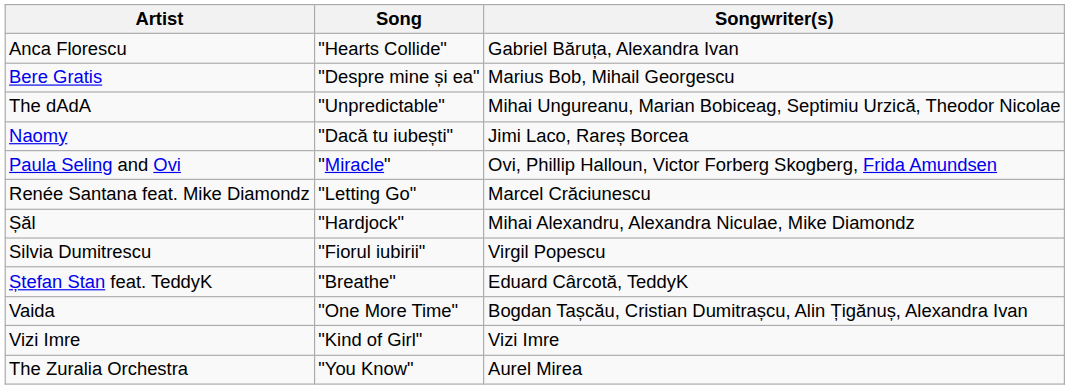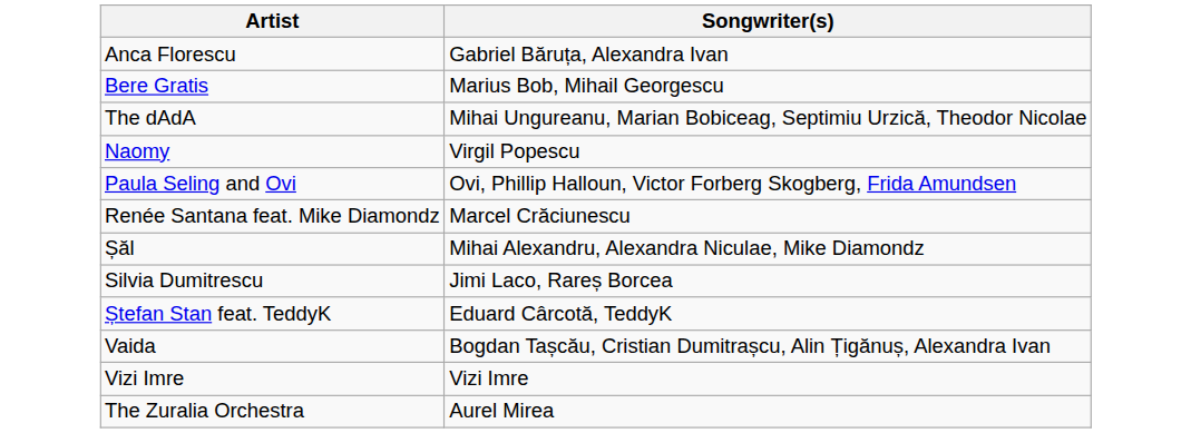- column: Song | "Hearts Collide" | "Despre mine și ea" | "Unpredictable" | "Dacă tu iubești" | "Miracle" | "Letting Go" | "Hardjock" | "Fiorul iubirii" | "Breathe" | "One More Time" | "Kind of Girl" | "You Know"
Naomy | Songwriter(s): Jimi Laco, Rareș Borcea -> Virgil Popescu
Silvia Dumitrescu | Songwriter(s): Virgil Popescu -> Jimi Laco, Rareș Borcea
